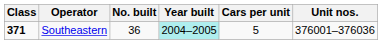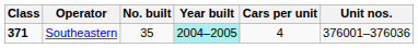Southeastern | No. built: 36 -> 35
Southeastern | Cars per unit: 5 -> 4
